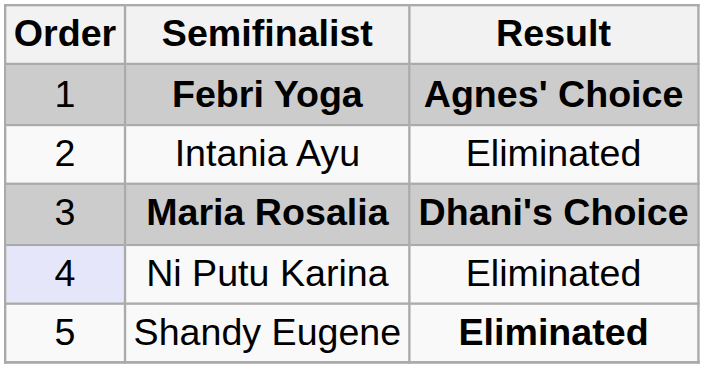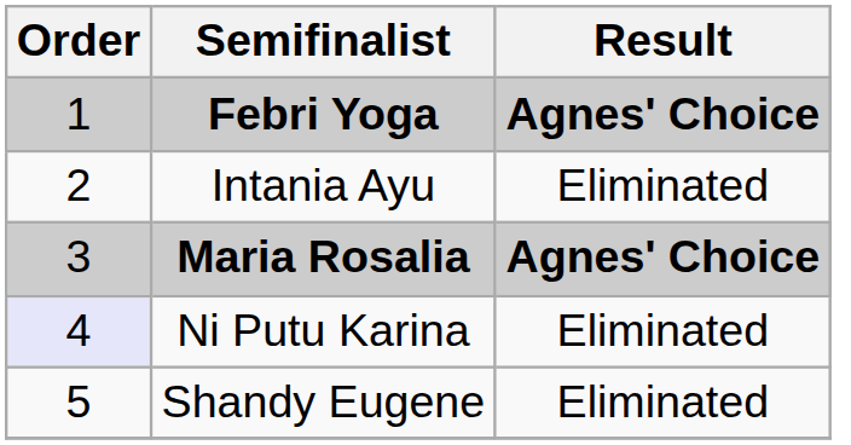Maria Rosalia | Result: Dhani's Choice -> Agnes' Choice
Shandy Eugene | Result: bold -> normal
